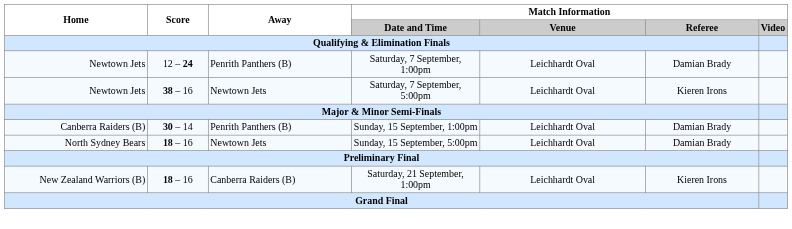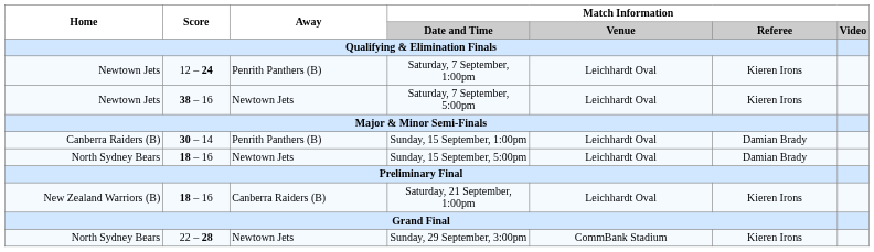Saturday, 7 September, 1:00pm | Match Information / Referee: Damian Brady -> Kieren Irons
+ row: North Sydney Bears | 22 – 28 | Newtown Jets | Sunday, 29 September, 3:00pm | CommBank Stadium | Kieren Irons
